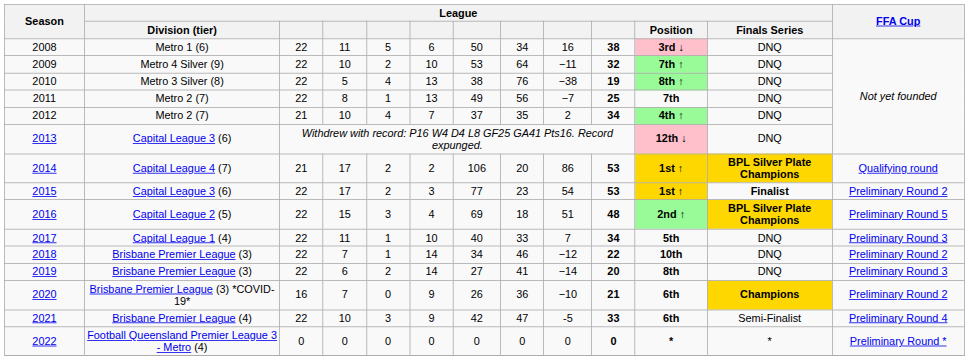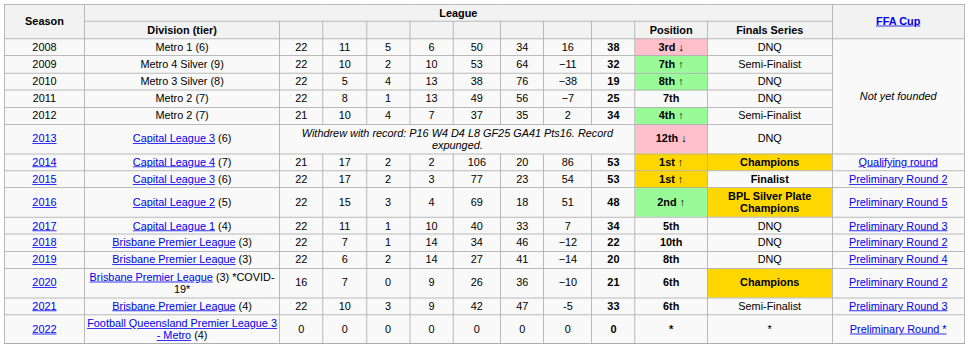2009 | League / Finals Series: DNQ -> Semi-Finalist
2012 | League / Finals Series: DNQ -> Semi-Finalist
2014 | League / Finals Series: BPL Silver Plate Champions -> Champions
2019 | FFA Cup: Preliminary Round 3 -> Preliminary Round 4
2021 | FFA Cup: Preliminary Round 4 -> Preliminary Round 3
